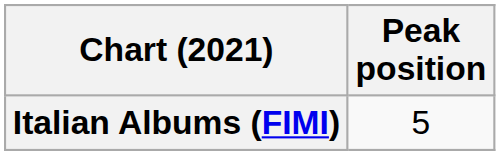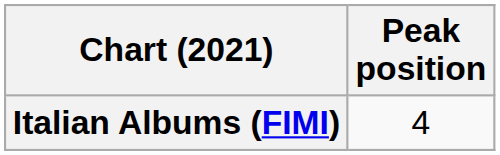Italian Albums (FIMI) | Peak position: 5 -> 4
